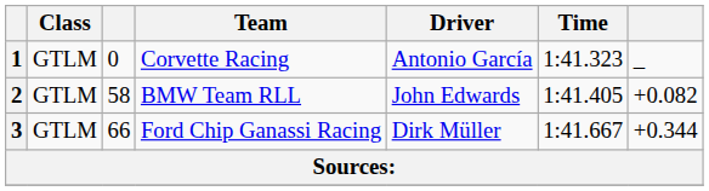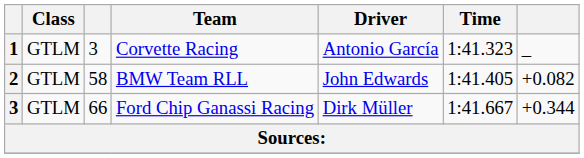Corvette Racing | column 3: 0 -> 3
